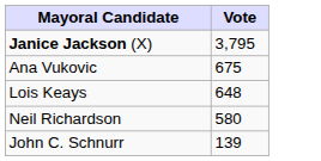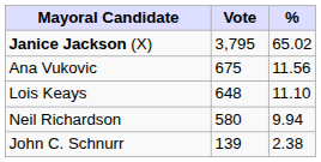+ column: % | 65.02 | 11.56 | 11.10 | 9.94 | 2.38
